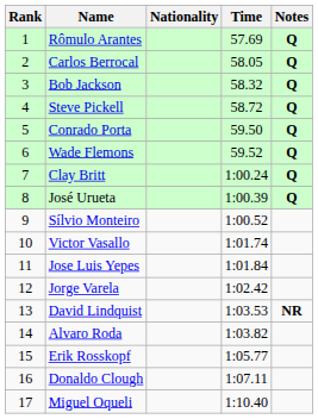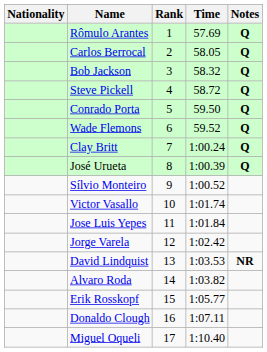columns swapped: Rank <-> Nationality
